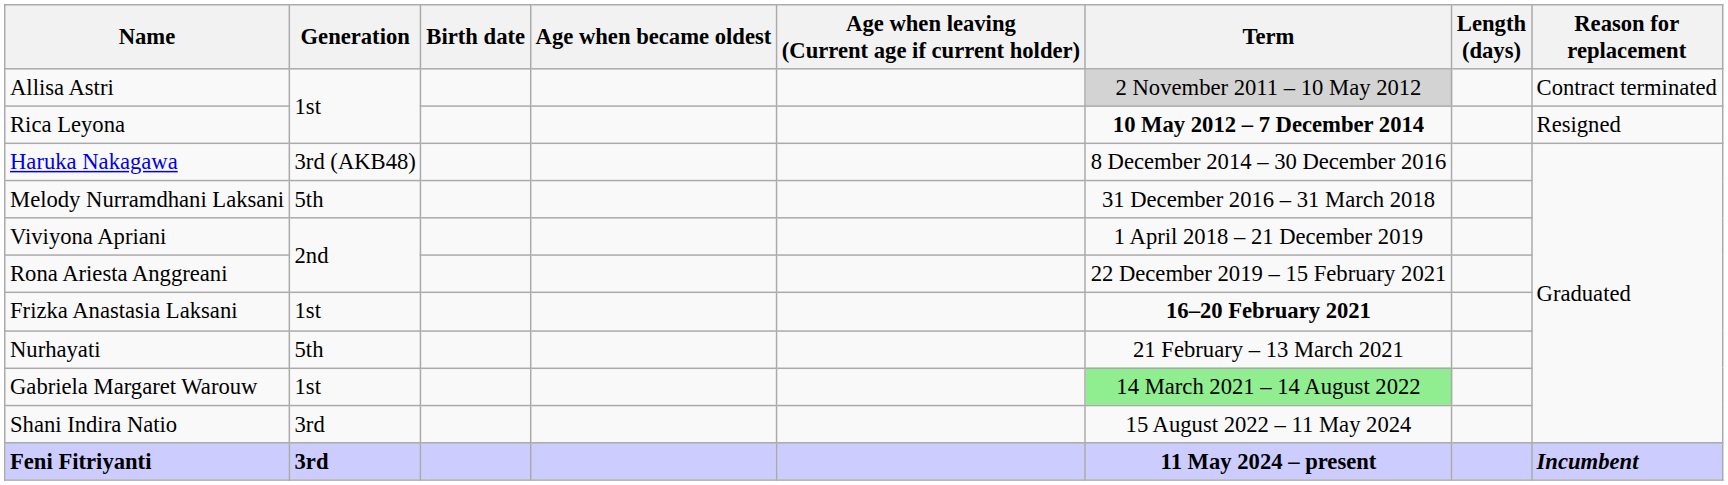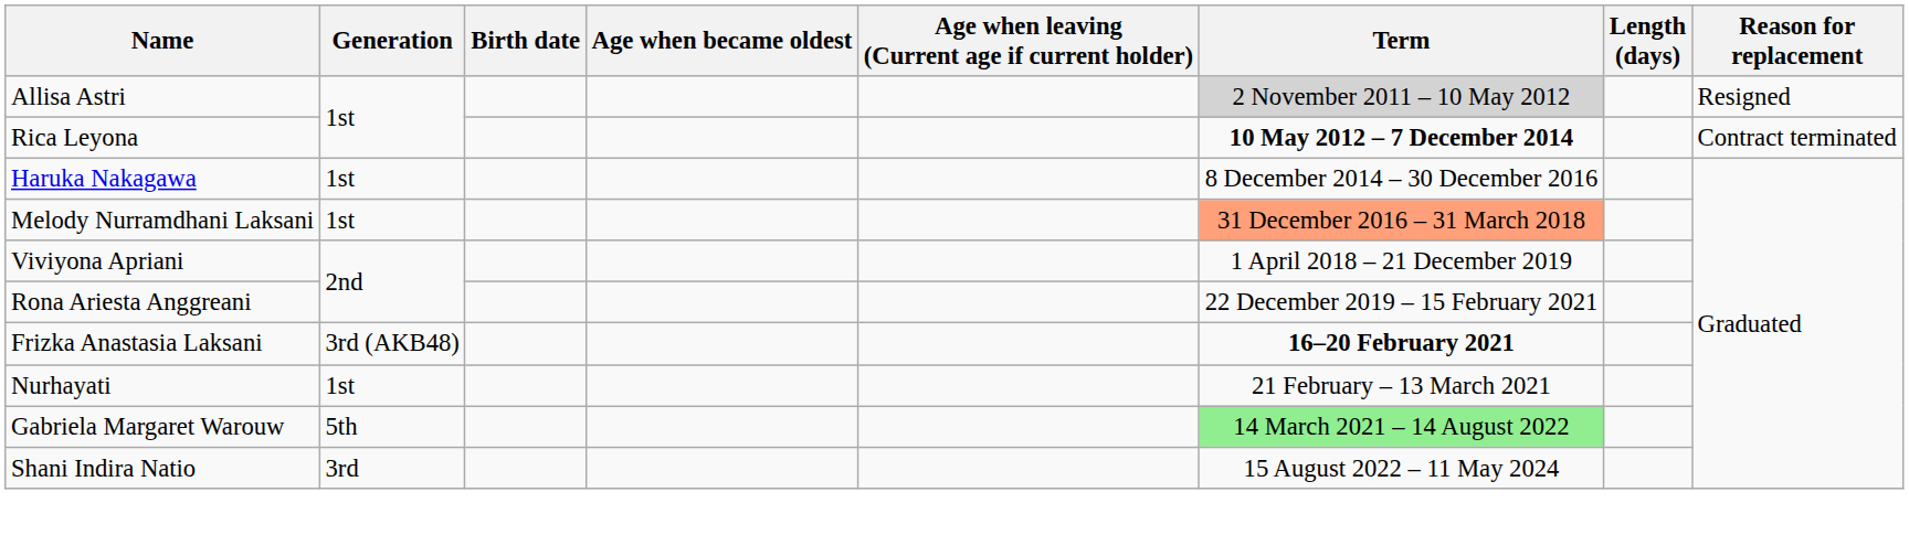Allisa Astri | Reason for replacement: Contract terminated -> Resigned
Rica Leyona | Reason for replacement: Resigned -> Contract terminated
Haruka Nakagawa | Generation: 3rd (AKB48) -> 1st
Melody Nurramdhani Laksani | Generation: 5th -> 1st
Melody Nurramdhani Laksani | Term: no background -> lightsalmon background
Frizka Anastasia Laksani | Generation: 1st -> 3rd (AKB48)
Nurhayati | Generation: 5th -> 1st
Gabriela Margaret Warouw | Generation: 1st -> 5th
- row: Feni Fitriyanti | 3rd | 11 May 2024 – present | Incumbent
